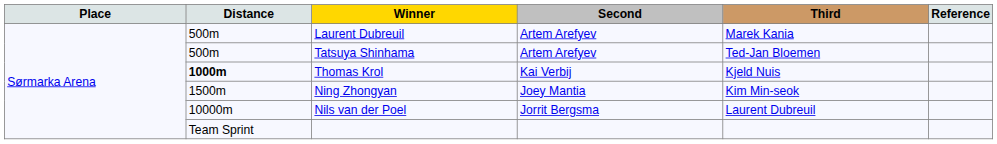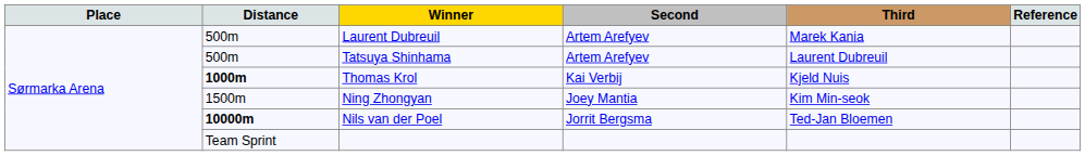Tatsuya Shinhama | Third: Ted-Jan Bloemen -> Laurent Dubreuil
Nils van der Poel | Distance: normal -> bold
Nils van der Poel | Third: Laurent Dubreuil -> Ted-Jan Bloemen
